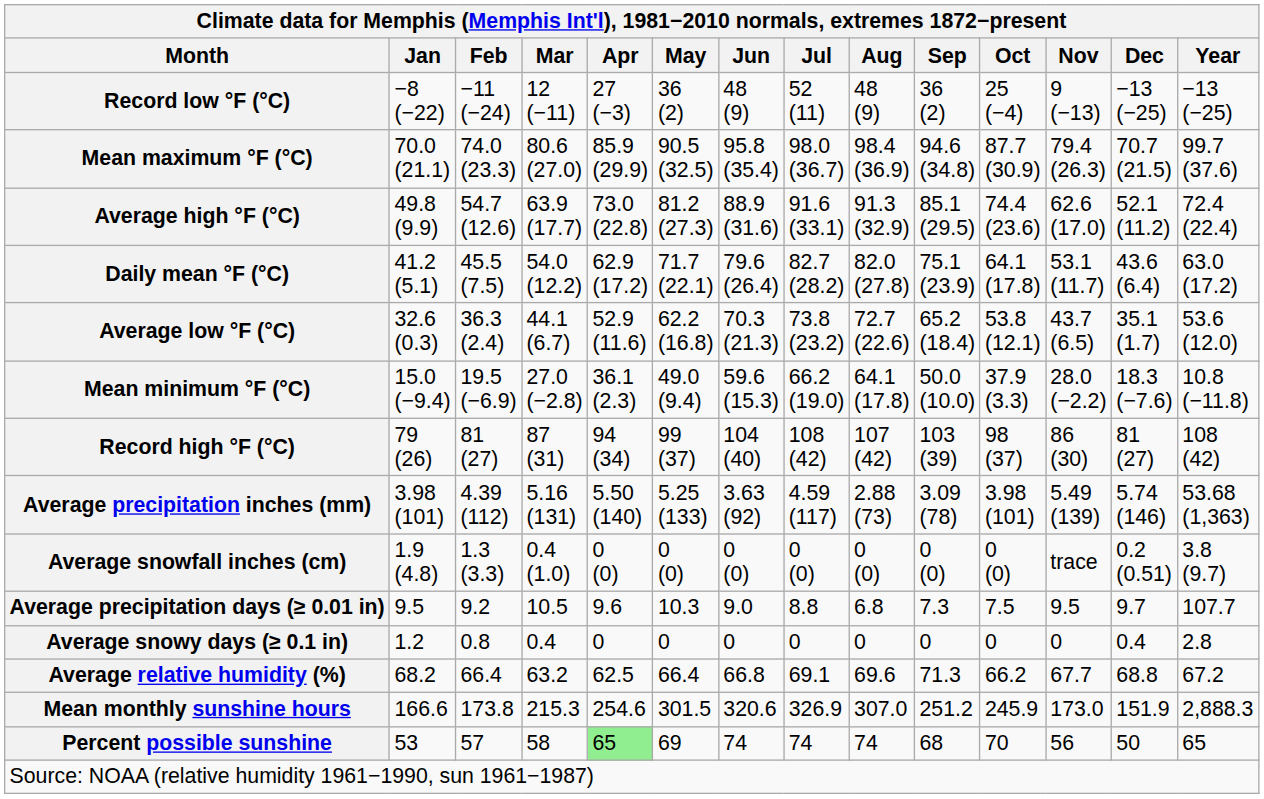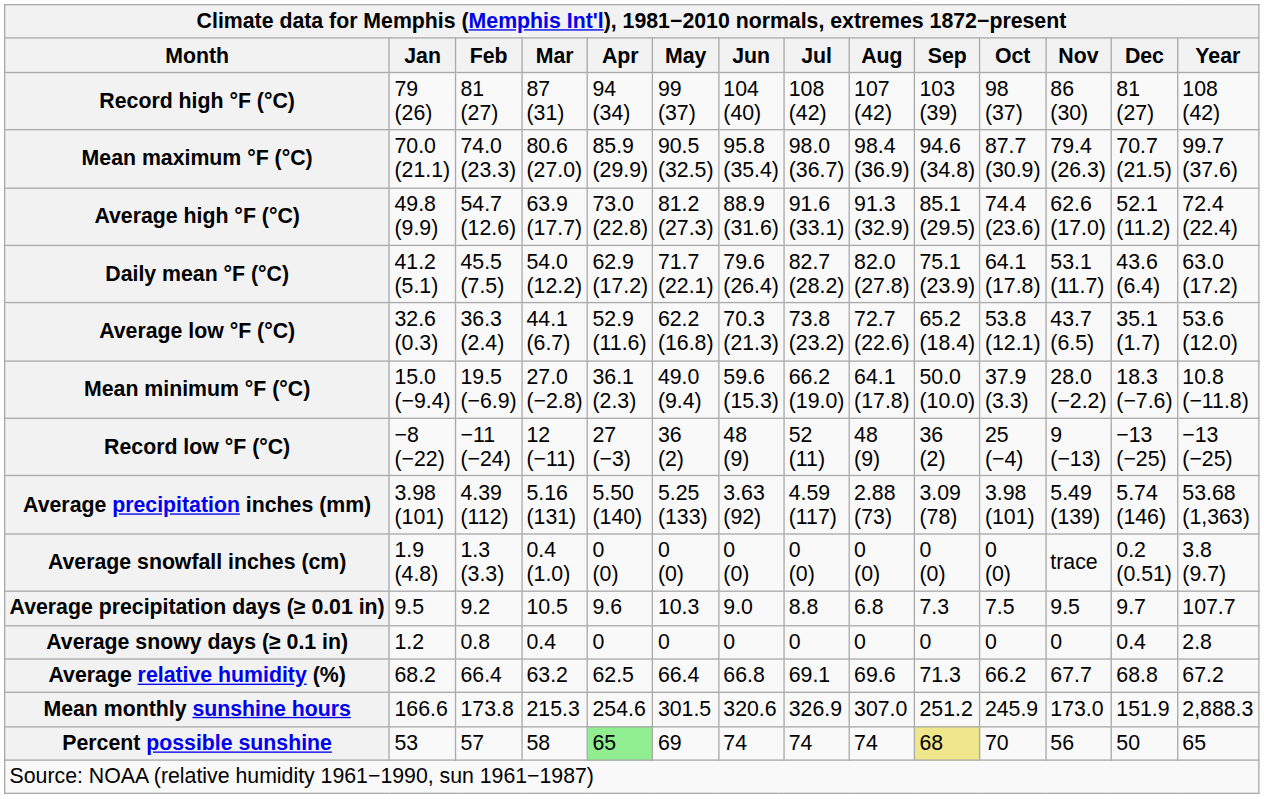rows swapped: Record high °F (°C) <-> Record low °F (°C)
Percent possible sunshine | Sep: no background -> khaki background
